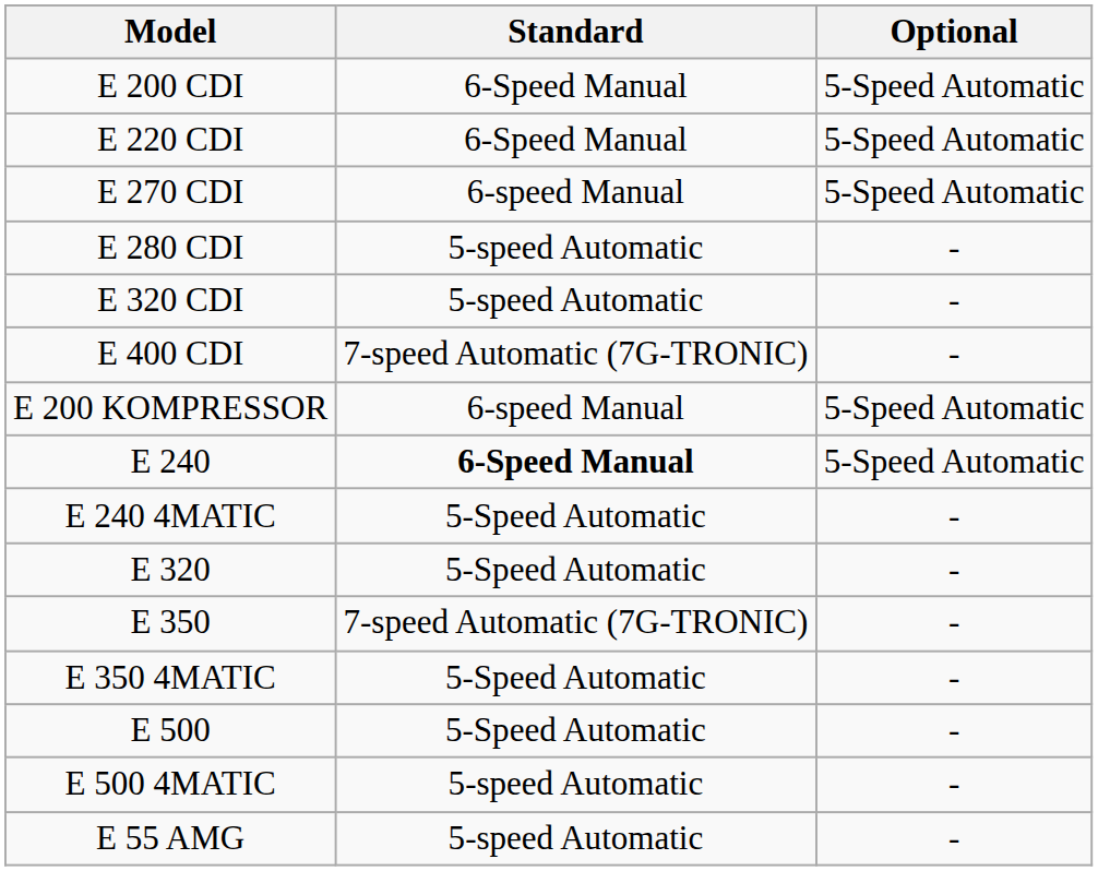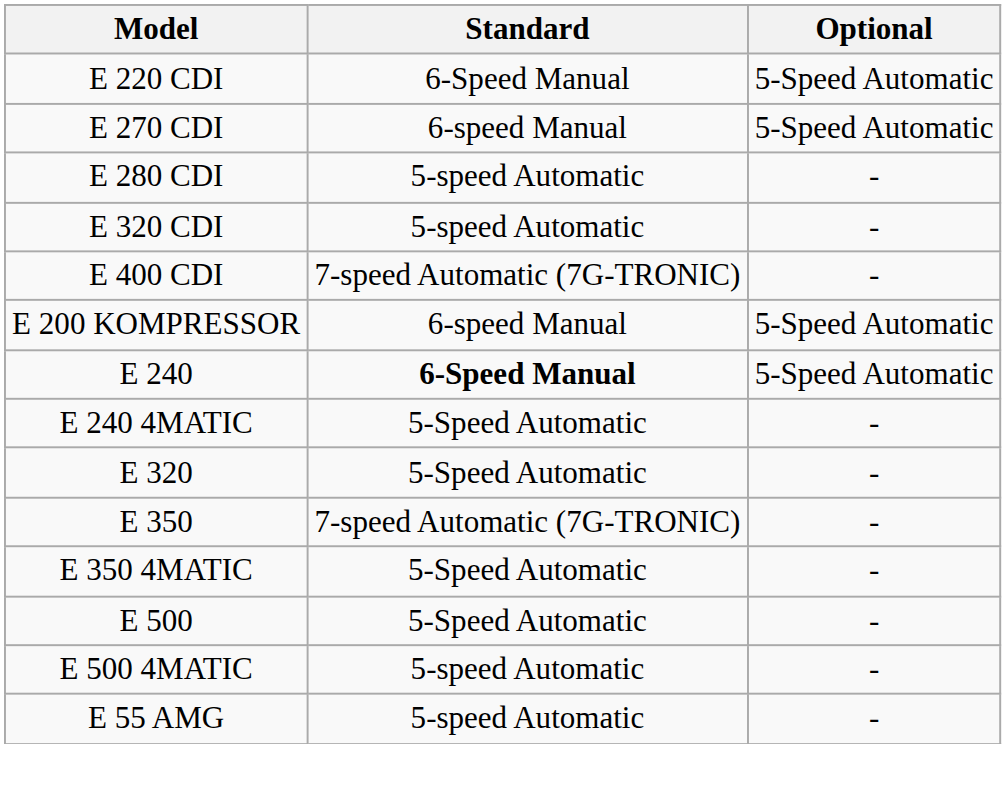- row: E 200 CDI | 6-Speed Manual | 5-Speed Automatic
